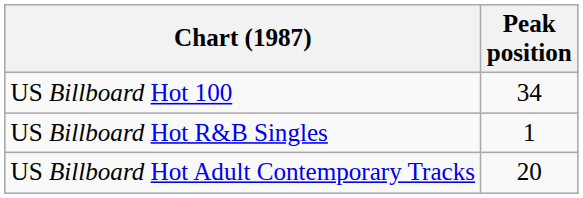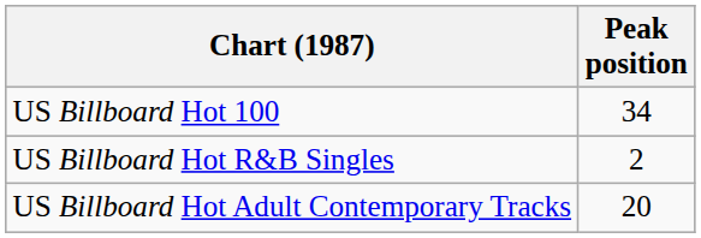US Billboard Hot R&B Singles | Peak position: 1 -> 2
